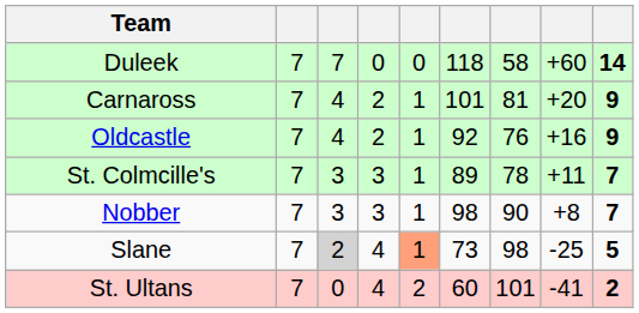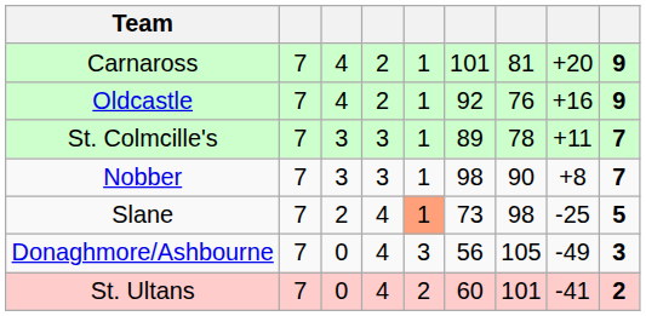- row: Duleek | 7 | 7 | 0 | 0 | 118 | 58 | +60 | 14
Slane | column 3: lightgrey background -> no background
+ row: Donaghmore/Ashbourne | 7 | 0 | 4 | 3 | 56 | 105 | -49 | 3
